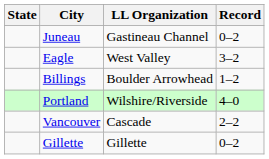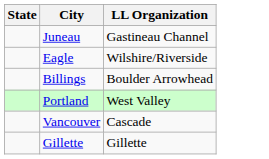- column: Record | 0–2 | 3–2 | 1–2 | 4–0 | 2–2 | 0–2
Eagle | LL Organization: West Valley -> Wilshire/Riverside
Portland | LL Organization: Wilshire/Riverside -> West Valley
